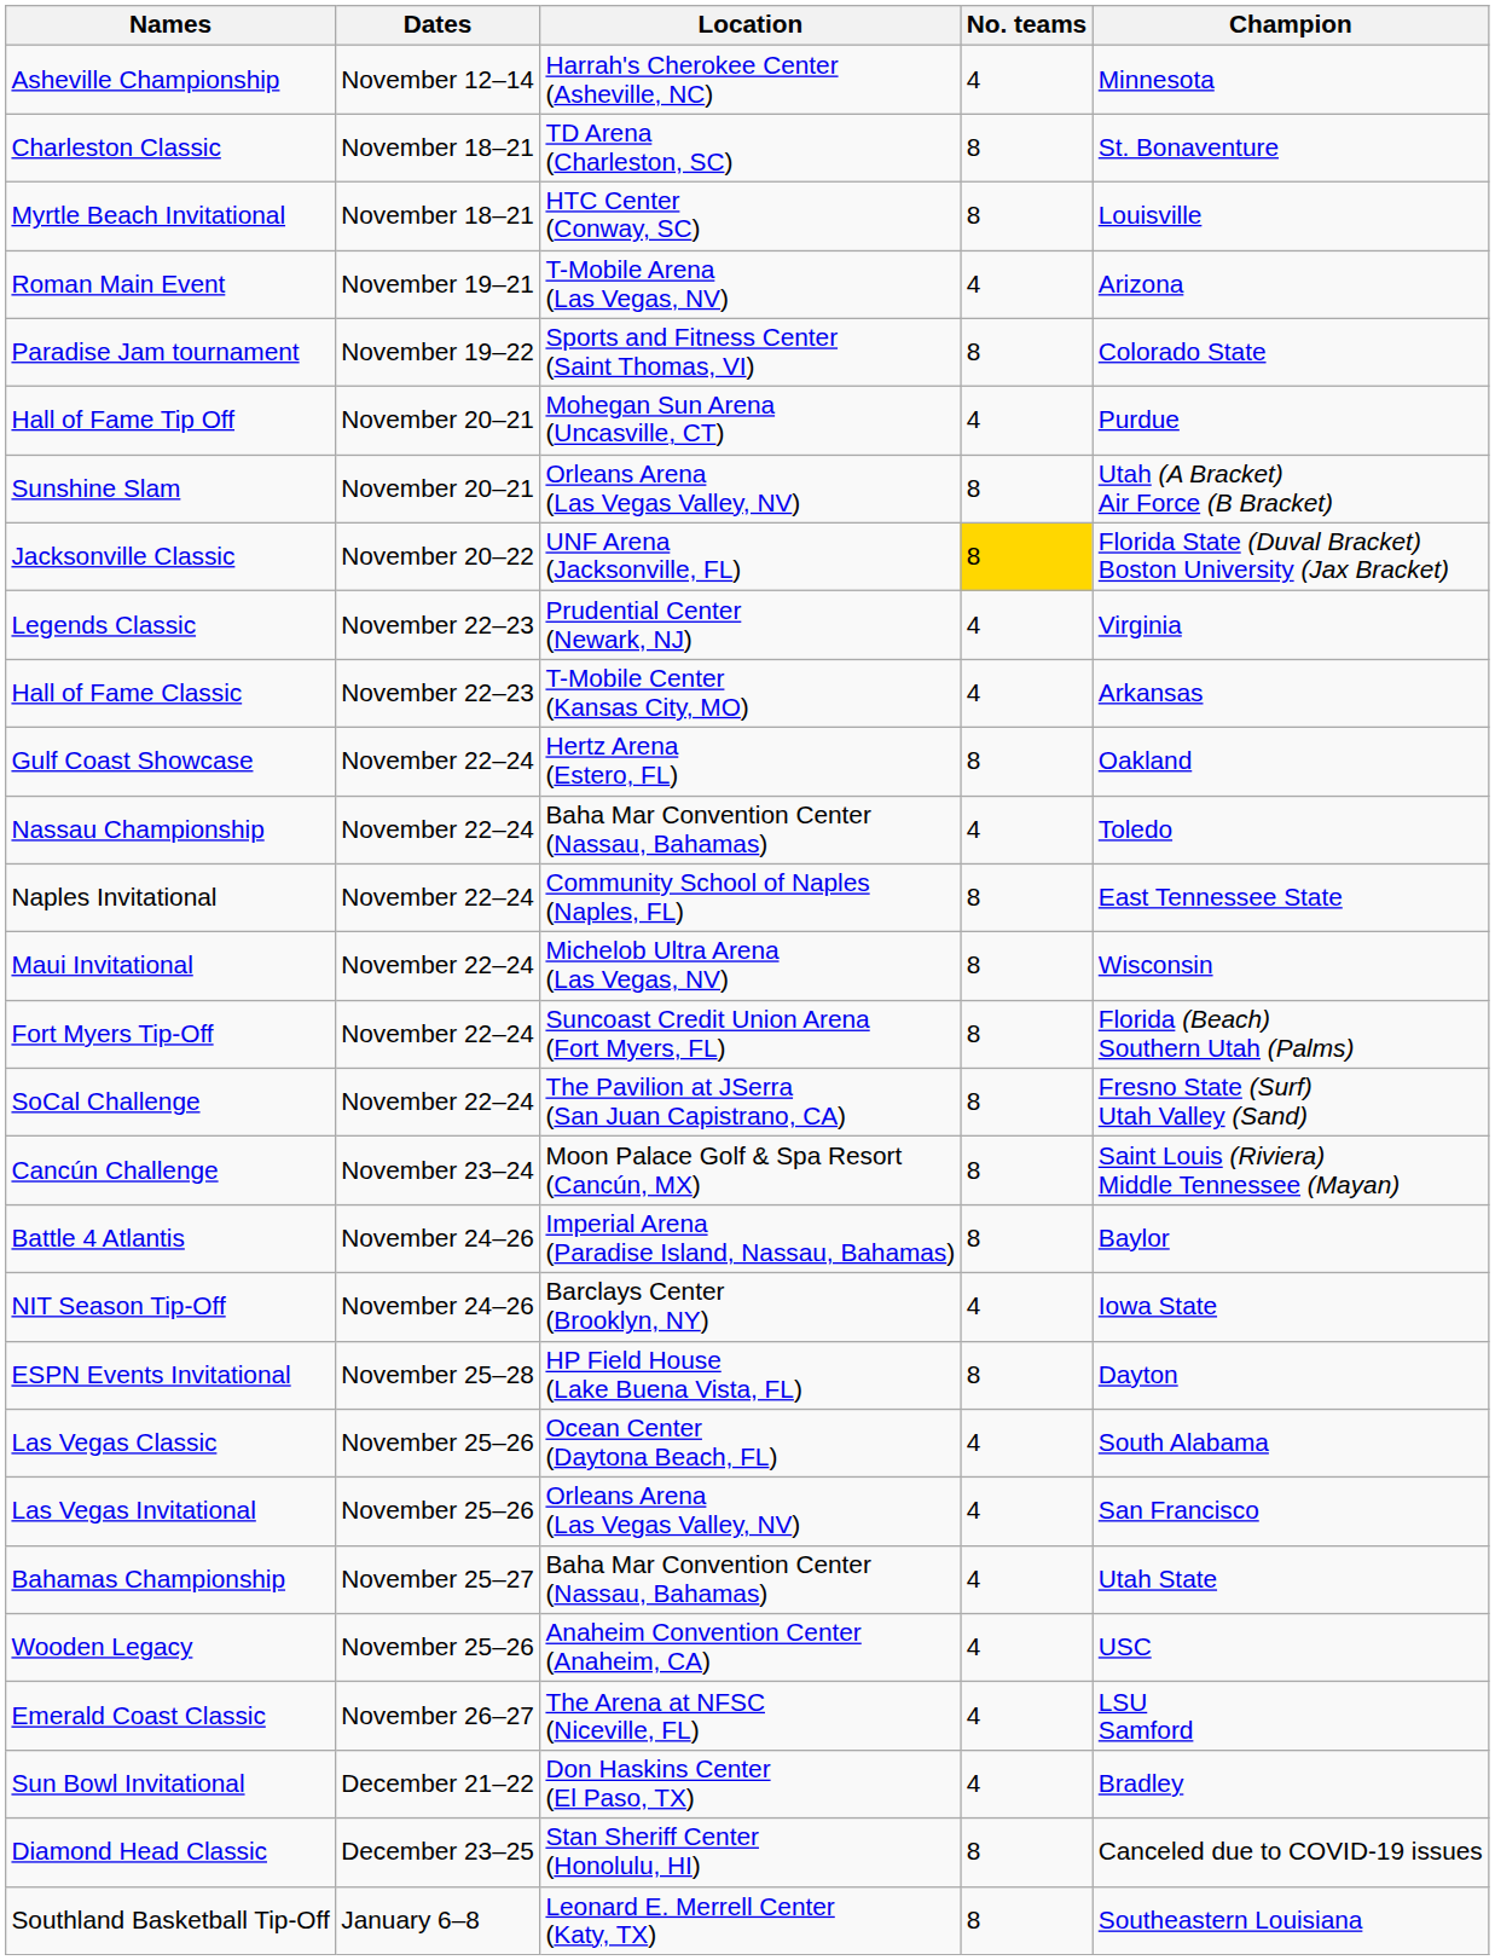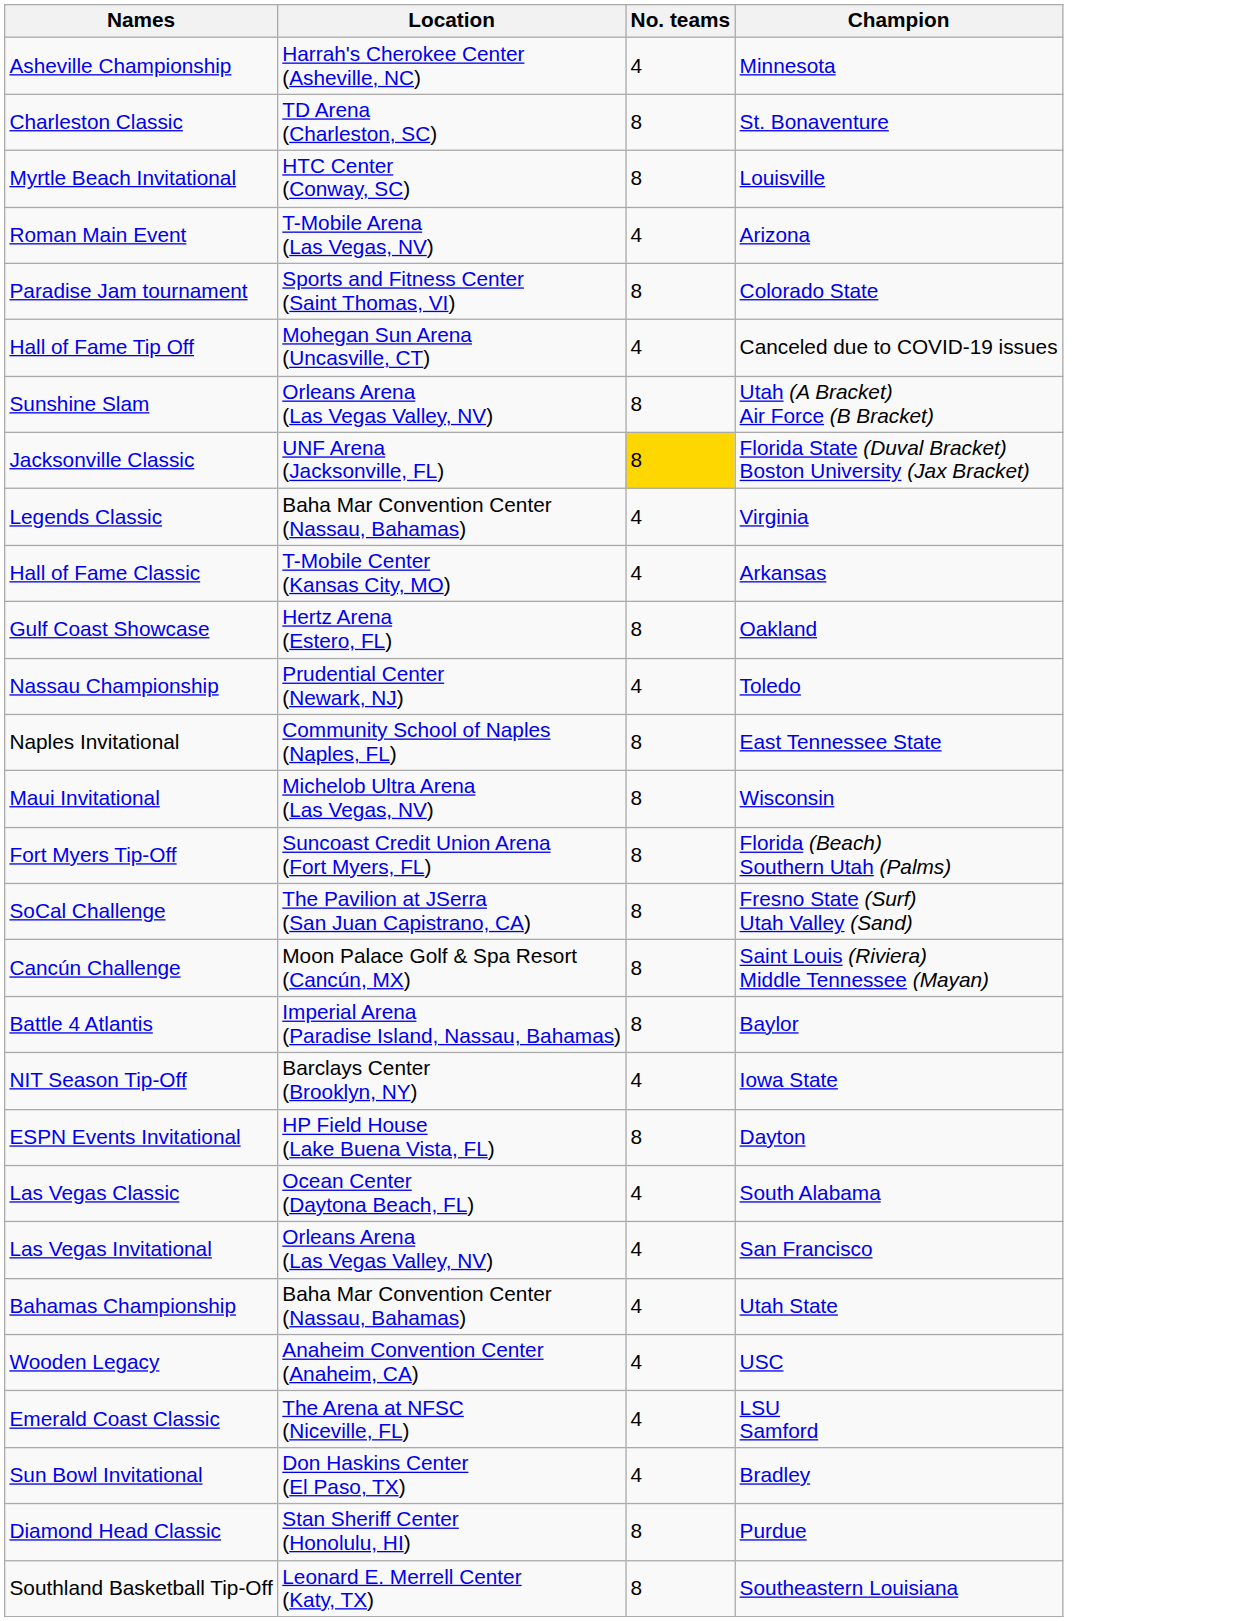- column: Dates | November 12–14 | November 18–21 | November 18–21 | November 19–21 | November 19–22 | November 20–21 | November 20–21 | November 20–22 | November 22–23 | November 22–23 | November 22–24 | November 22–24 | November 22–24 | November 22–24 | November 22–24 | November 22–24 | November 23–24 | November 24–26 | November 24–26 | November 25–28 | November 25–26 | November 25–26 | November 25–27 | November 25–26 | November 26–27 | December 21–22 | December 23–25 | January 6–8
Hall of Fame Tip Off | Champion: Purdue -> Canceled due to COVID-19 issues
Legends Classic | Location: Prudential Center (Newark, NJ) -> Baha Mar Convention Center (Nassau, Bahamas)
Nassau Championship | Location: Baha Mar Convention Center (Nassau, Bahamas) -> Prudential Center (Newark, NJ)
Diamond Head Classic | Champion: Canceled due to COVID-19 issues -> Purdue
